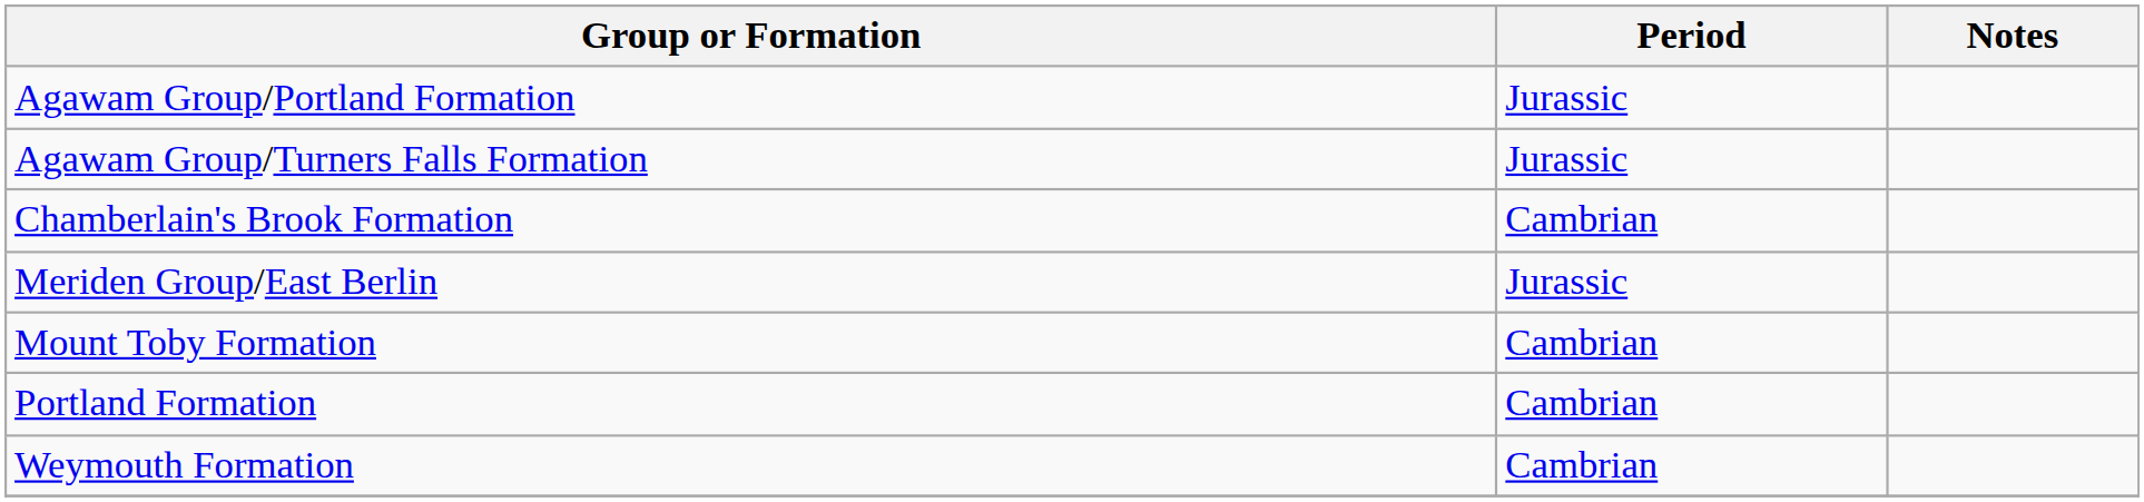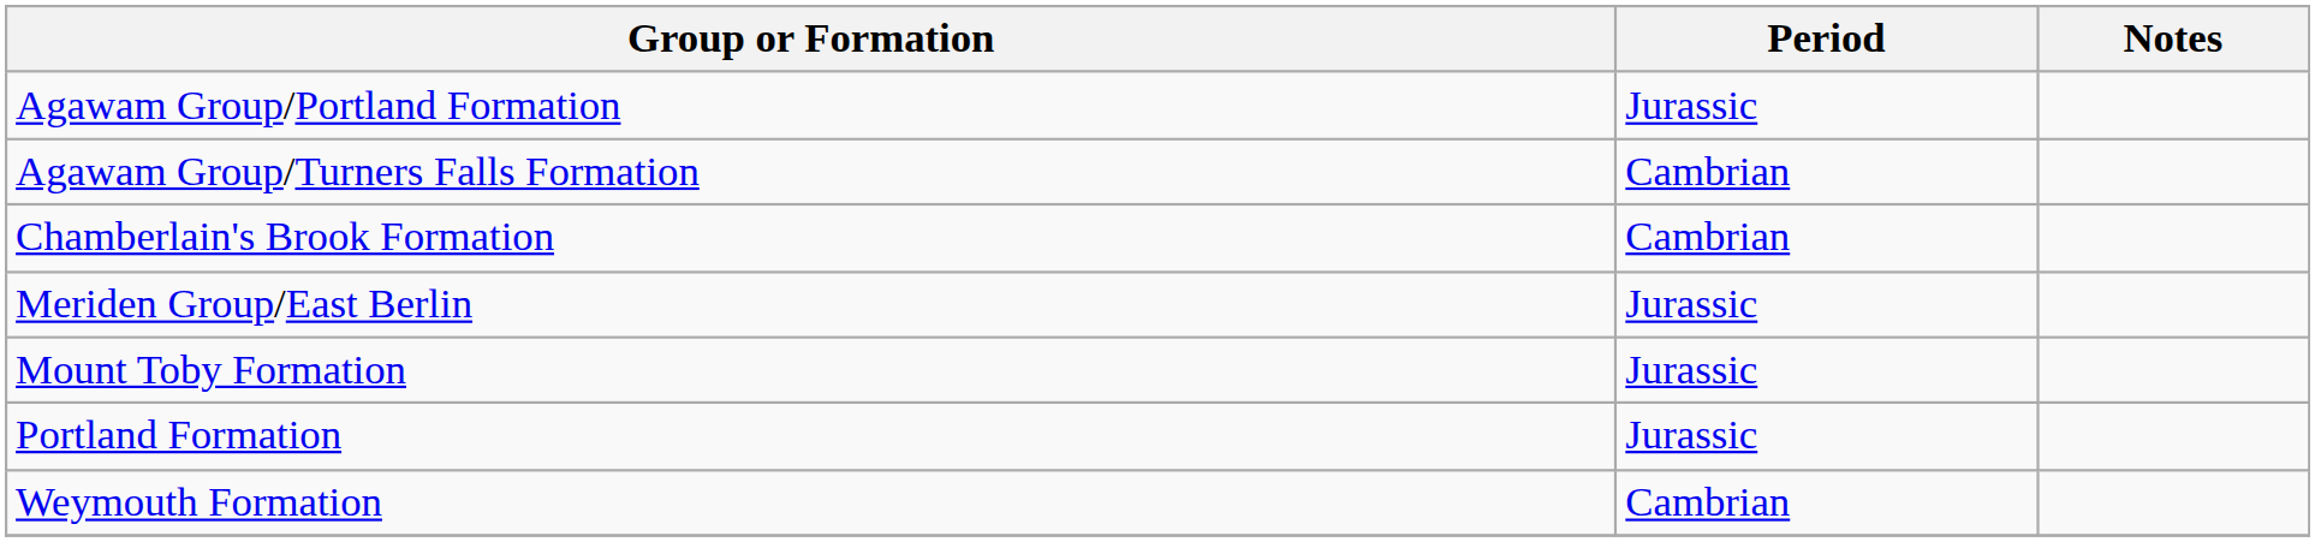Agawam Group/Turners Falls Formation | Period: Jurassic -> Cambrian
Mount Toby Formation | Period: Cambrian -> Jurassic
Portland Formation | Period: Cambrian -> Jurassic
